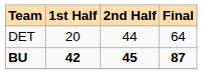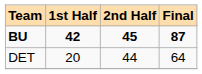rows swapped: DET <-> BU
